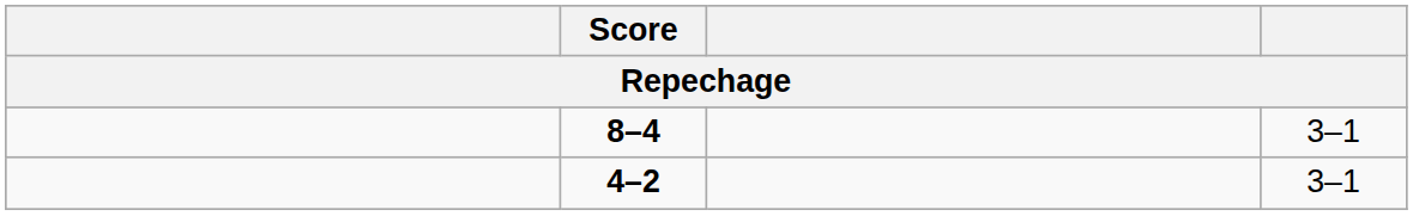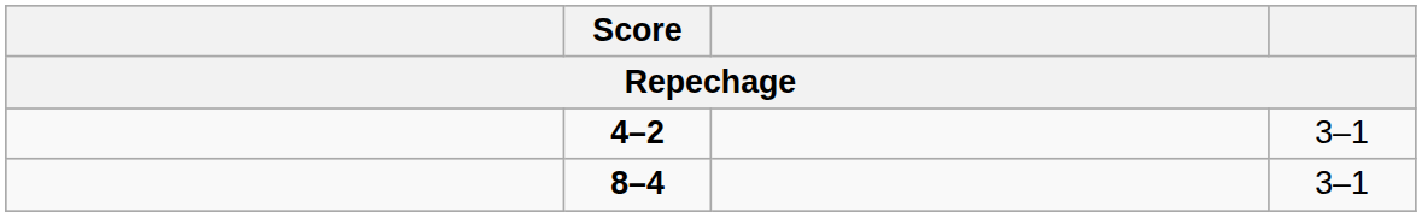rows swapped: 8–4 <-> 4–2
